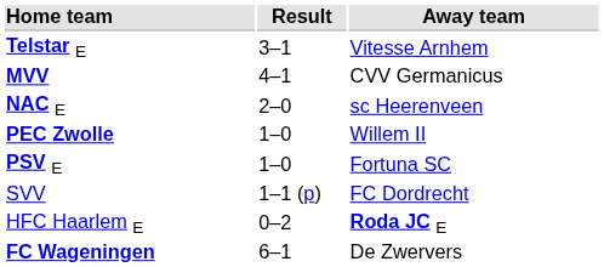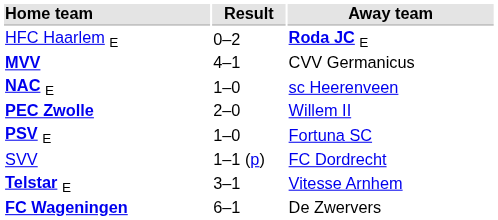rows swapped: HFC Haarlem E <-> Telstar E
NAC E | Result: 2–0 -> 1–0
PEC Zwolle | Result: 1–0 -> 2–0
